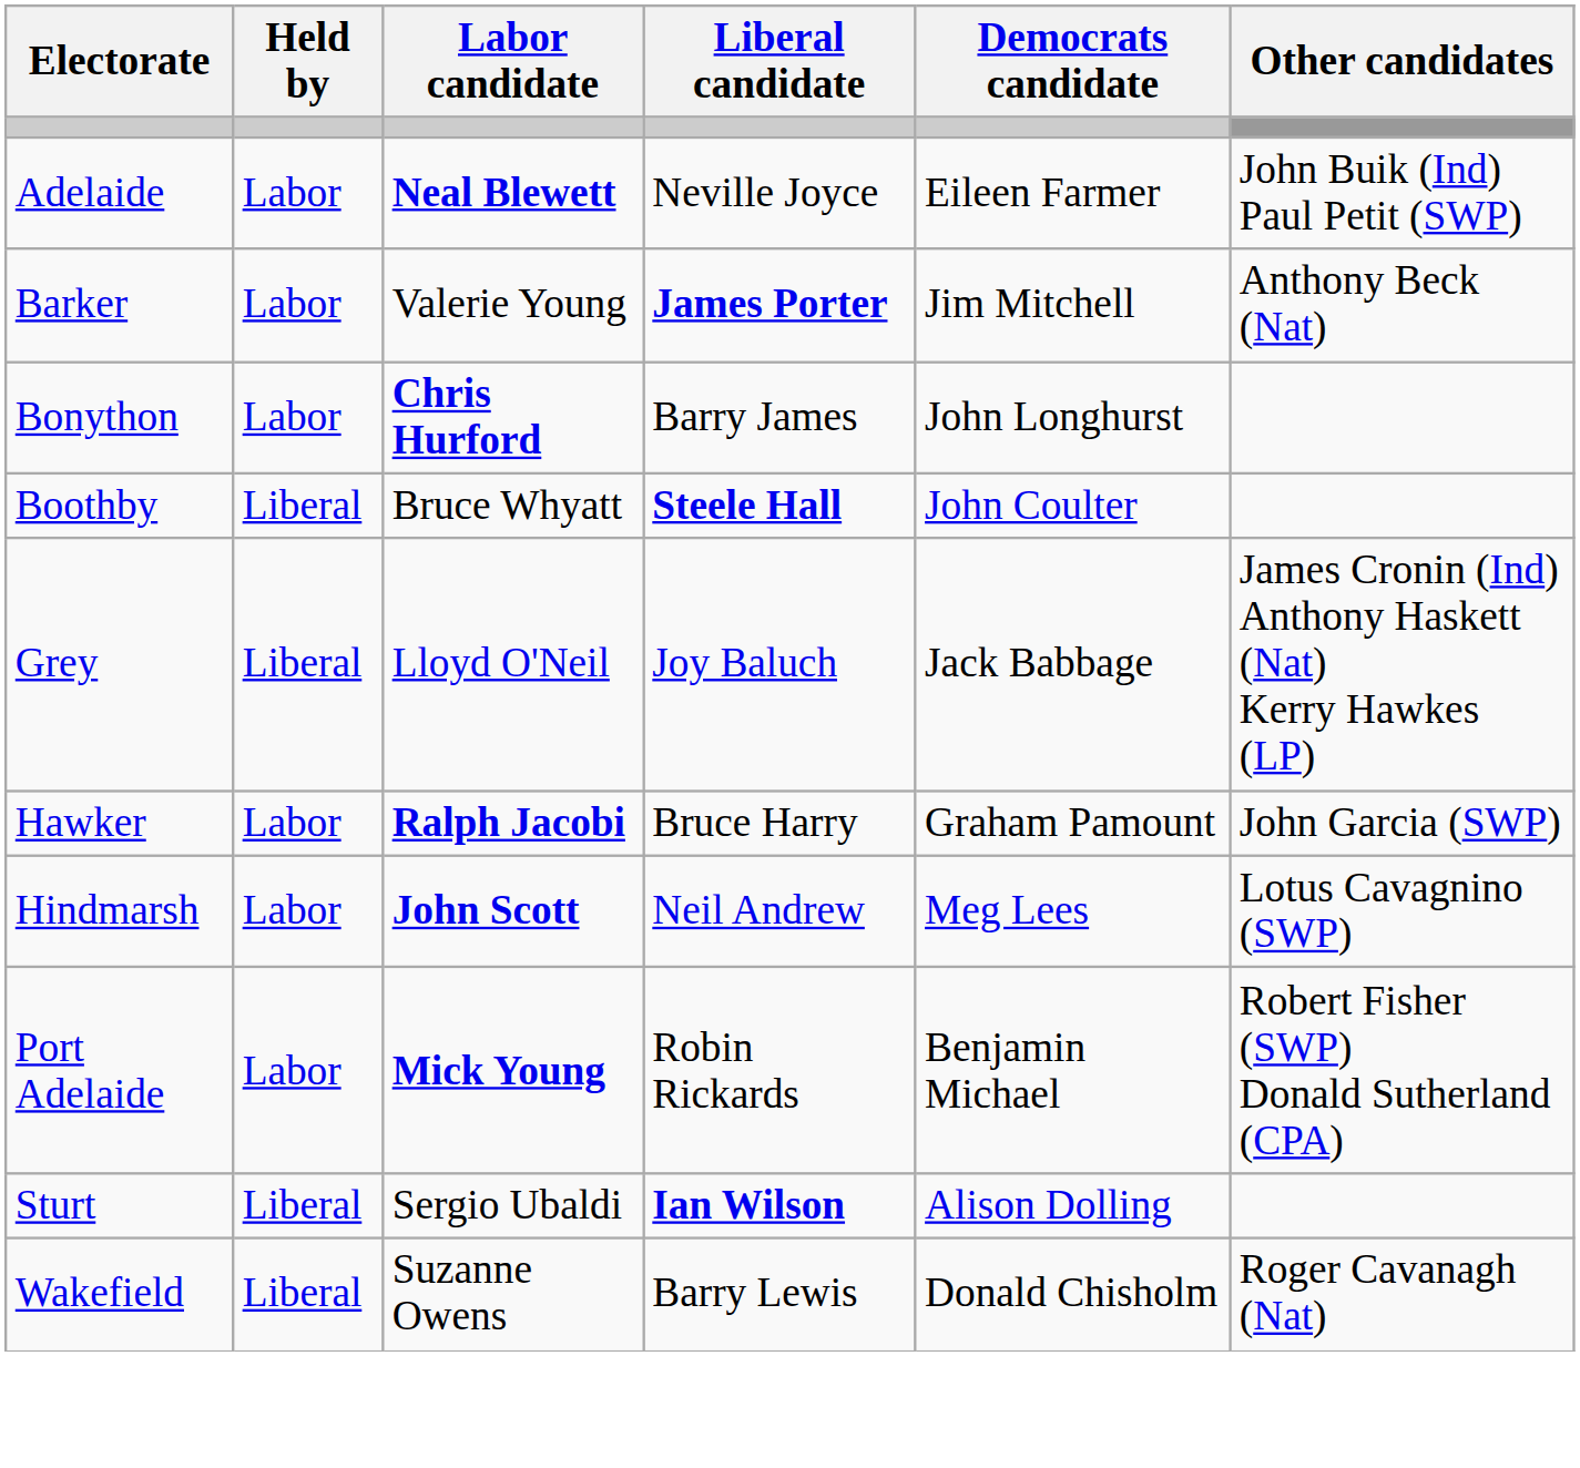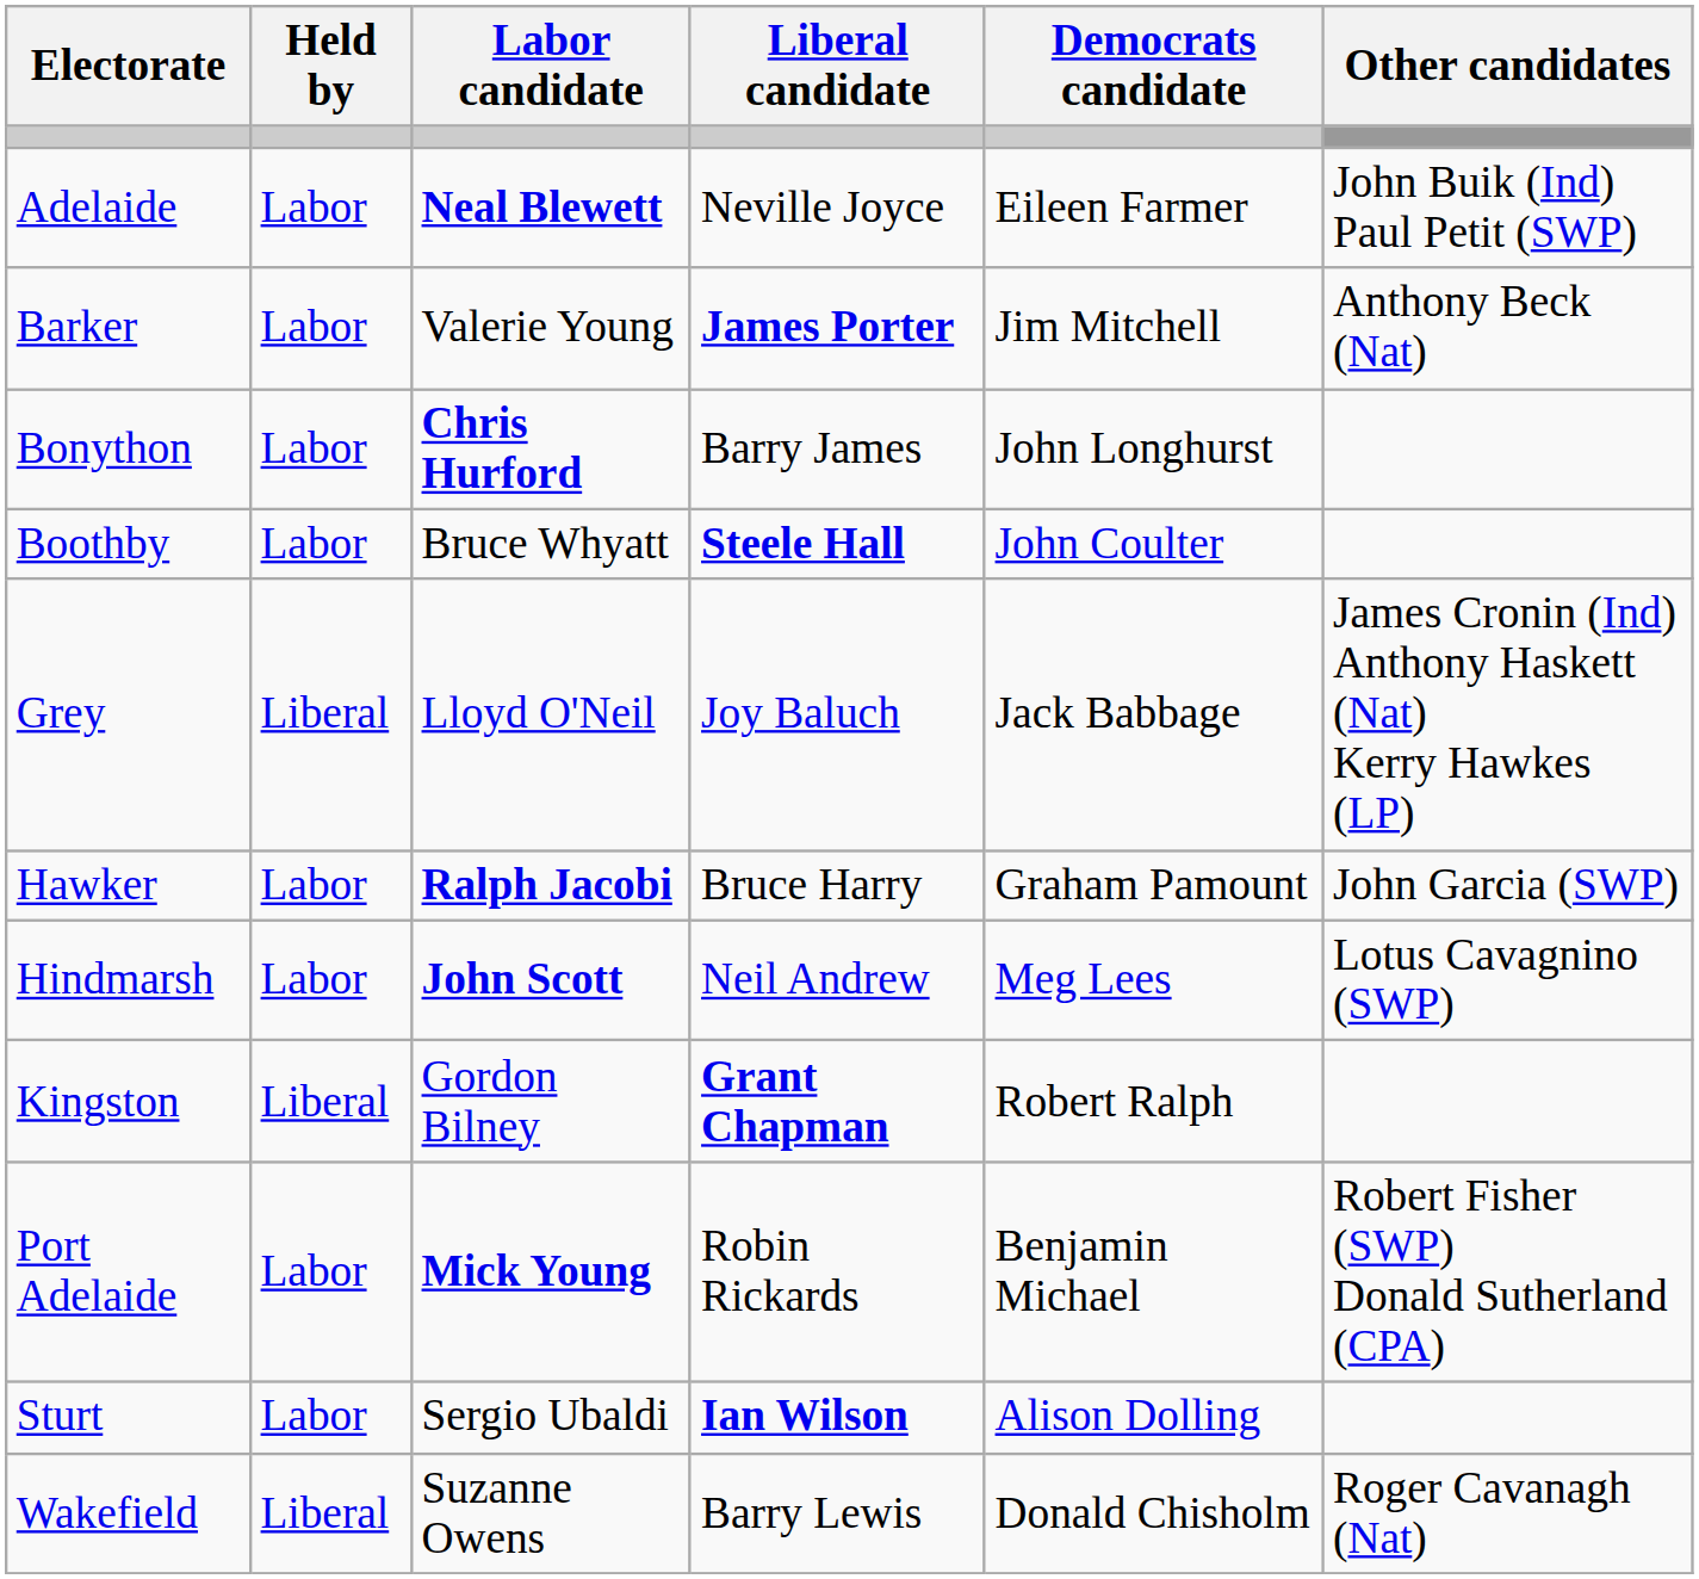Boothby | Held by: Liberal -> Labor
+ row: Kingston | Liberal | Gordon Bilney | Grant Chapman | Robert Ralph
Sturt | Held by: Liberal -> Labor
